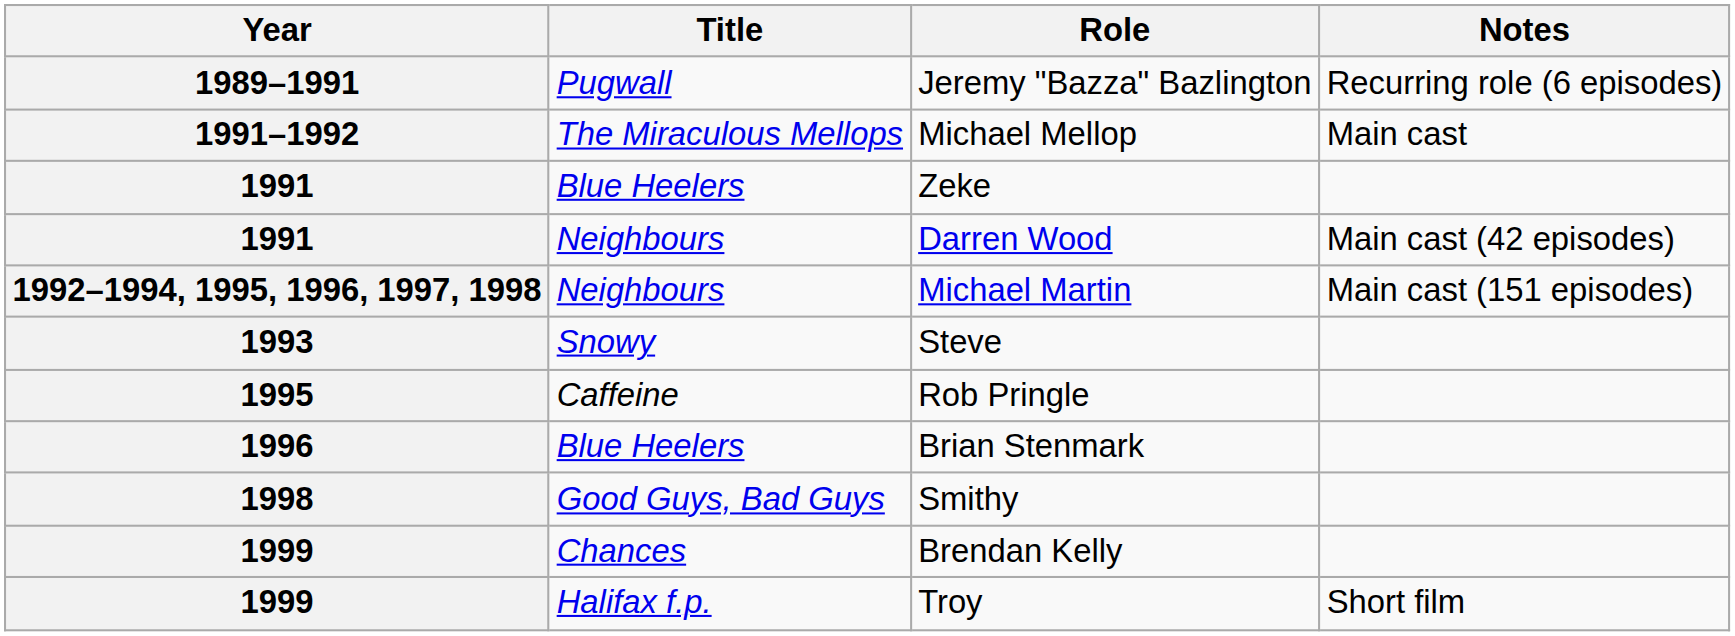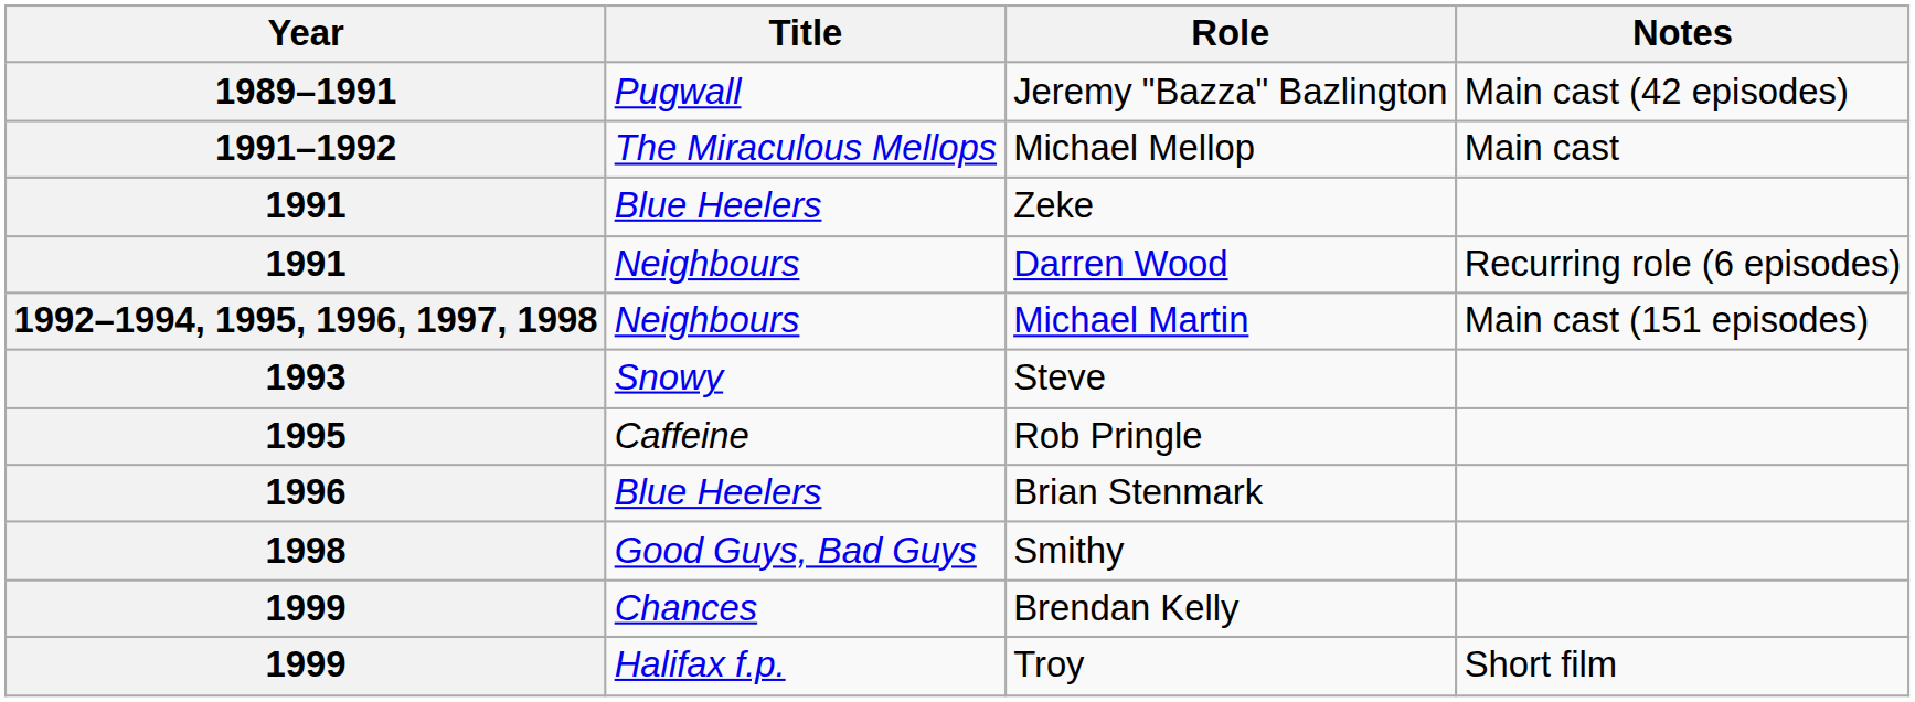Jeremy "Bazza" Bazlington | Notes: Recurring role (6 episodes) -> Main cast (42 episodes)
Darren Wood | Notes: Main cast (42 episodes) -> Recurring role (6 episodes)
